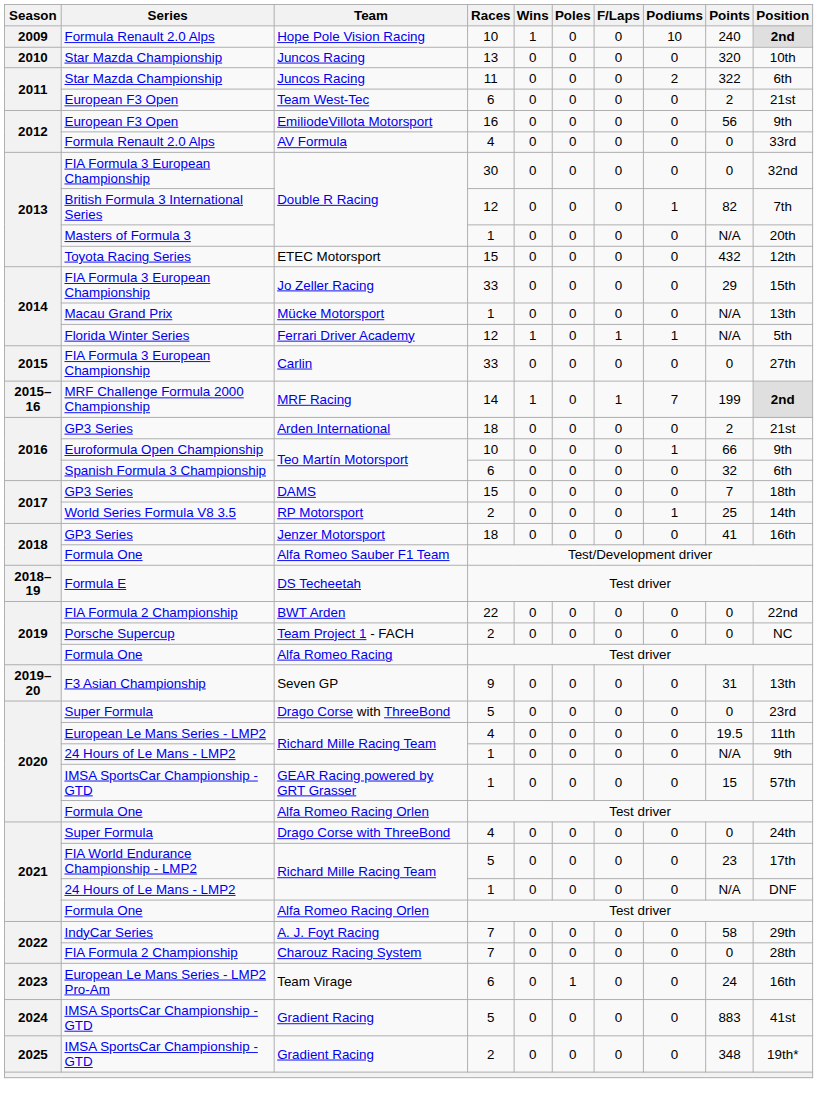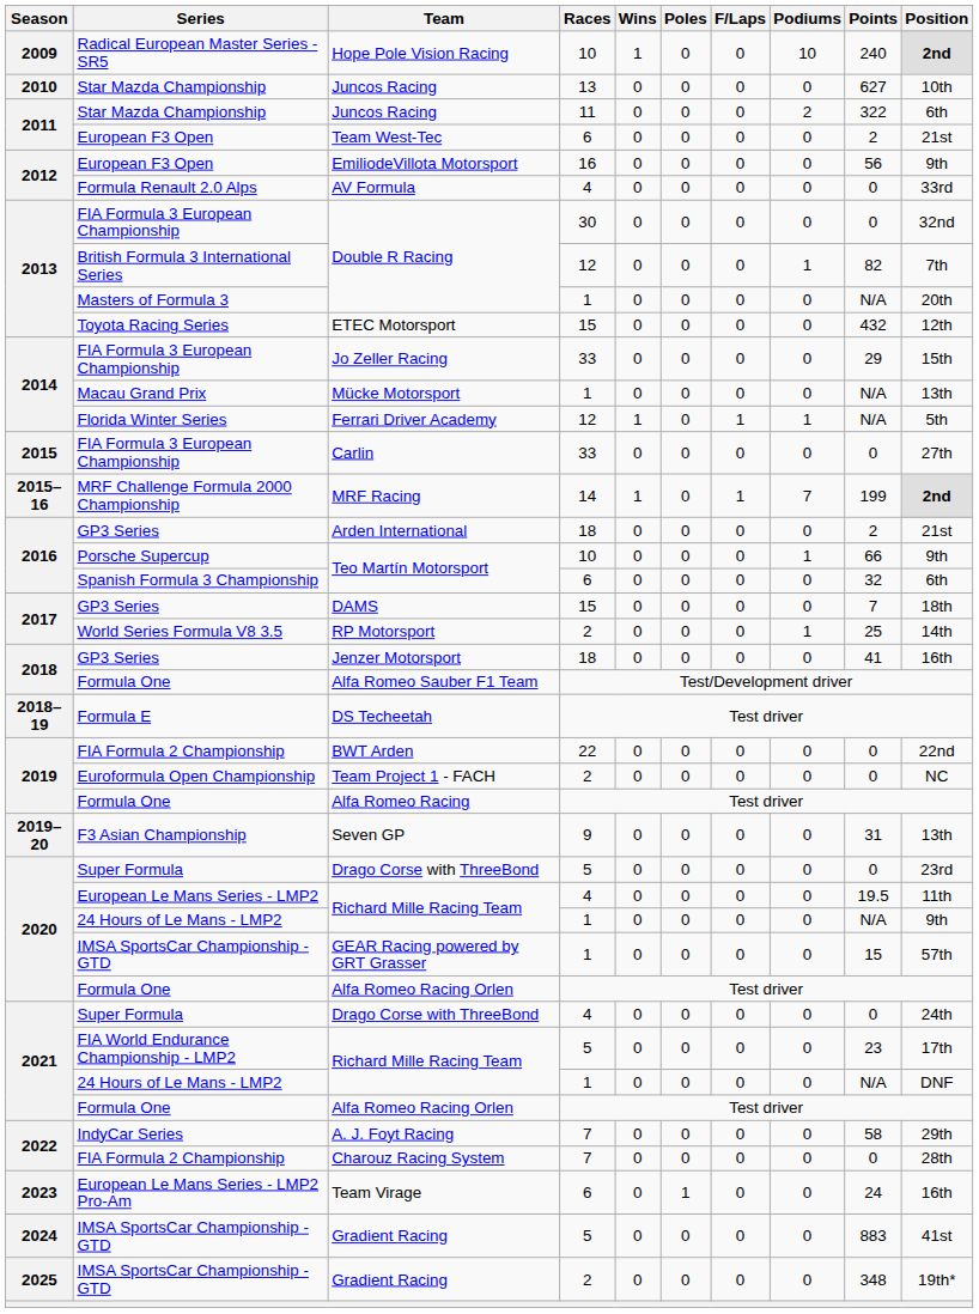Hope Pole Vision Racing | Series: Formula Renault 2.0 Alps -> Radical European Master Series - SR5
Juncos Racing / 13 | Points: 320 -> 627
Teo Martín Motorsport / 10 | Series: Euroformula Open Championship -> Porsche Supercup
Team Project 1 - FACH | Series: Porsche Supercup -> Euroformula Open Championship
